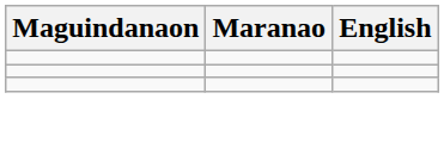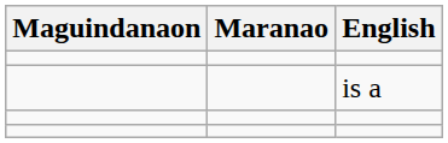+ row: is a
